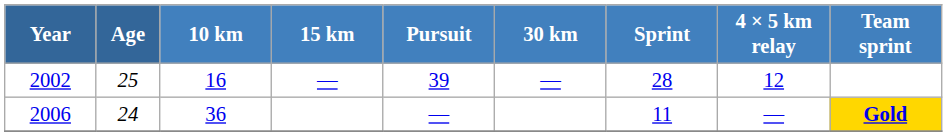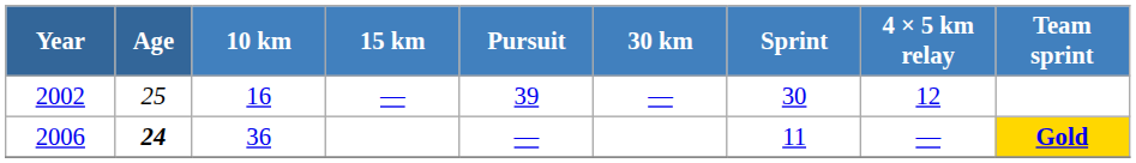2002 | Sprint: 28 -> 30
2006 | Age: normal -> bold
